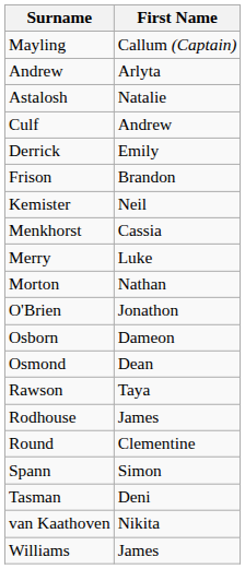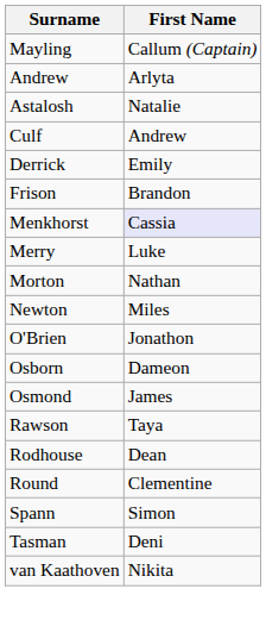- row: Kemister | Neil
Menkhorst | First Name: no background -> lavender background
+ row: Newton | Miles
Osmond | First Name: Dean -> James
Rodhouse | First Name: James -> Dean
- row: Williams | James
